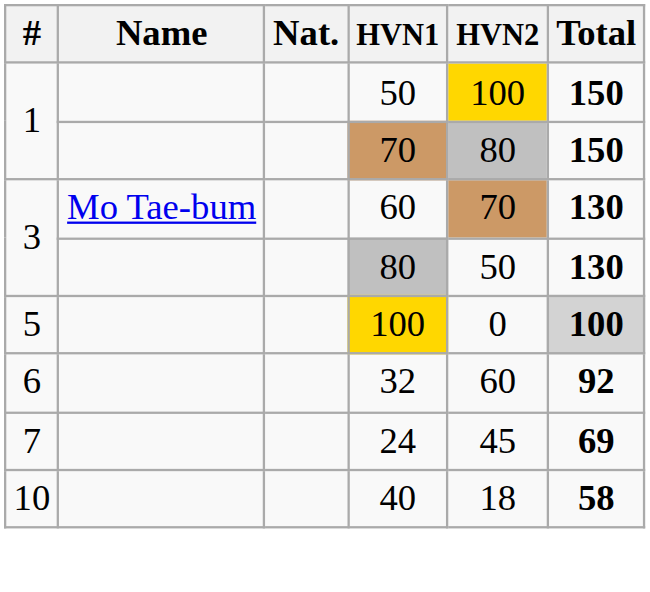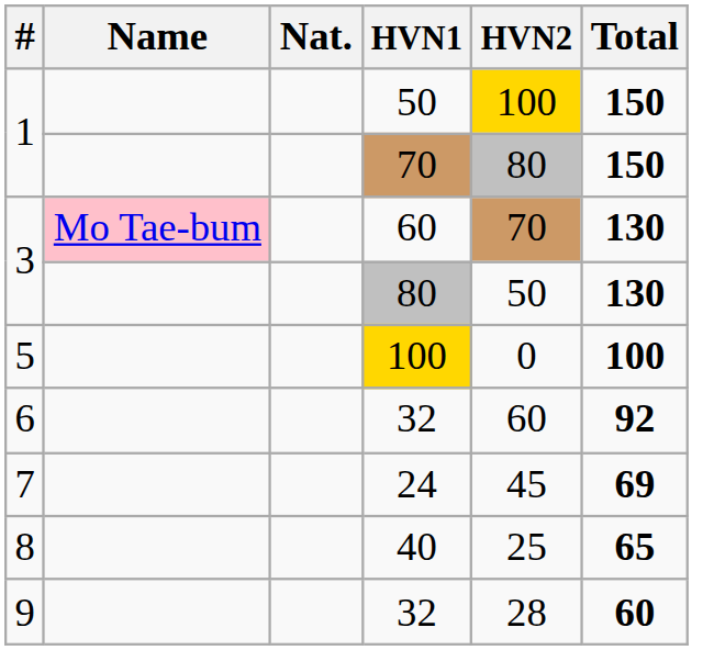3 / 60 | Name: no background -> pink background
5 | Total: lightgrey background -> no background
+ row: 8 | 40 | 25 | 65
+ row: 9 | 32 | 28 | 60
- row: 10 | 40 | 18 | 58
